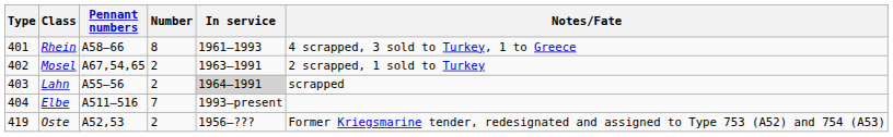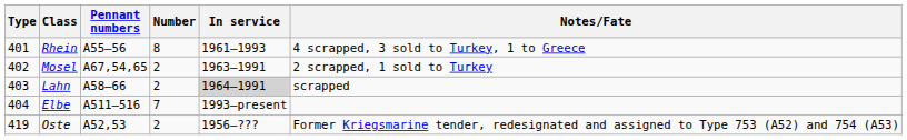Rhein | Pennant numbers: A58–66 -> A55–56
Lahn | Pennant numbers: A55–56 -> A58–66
